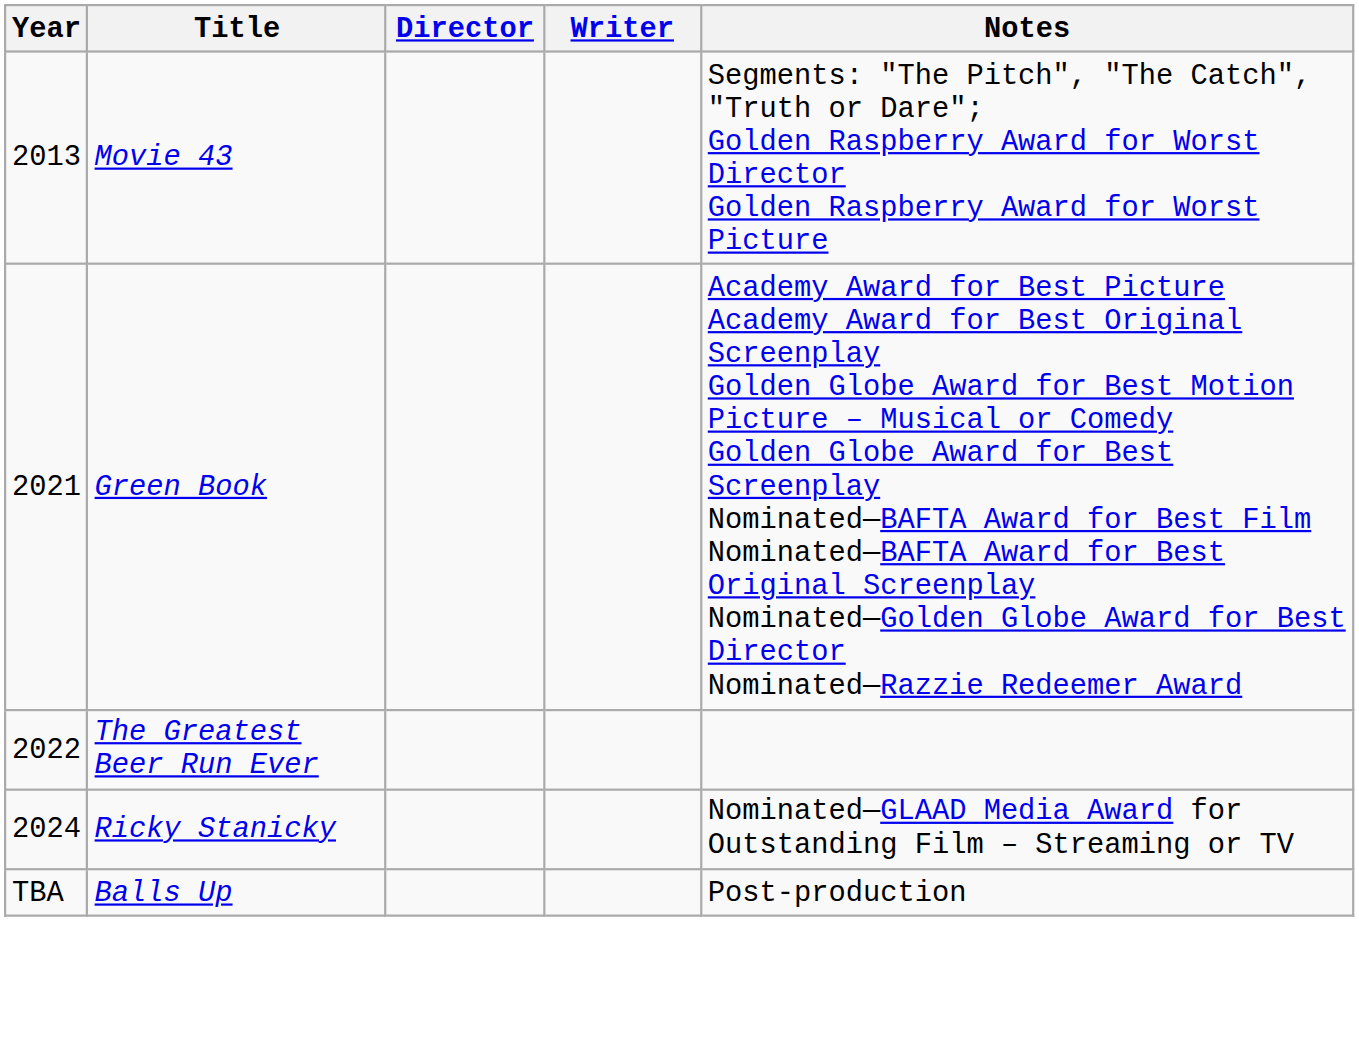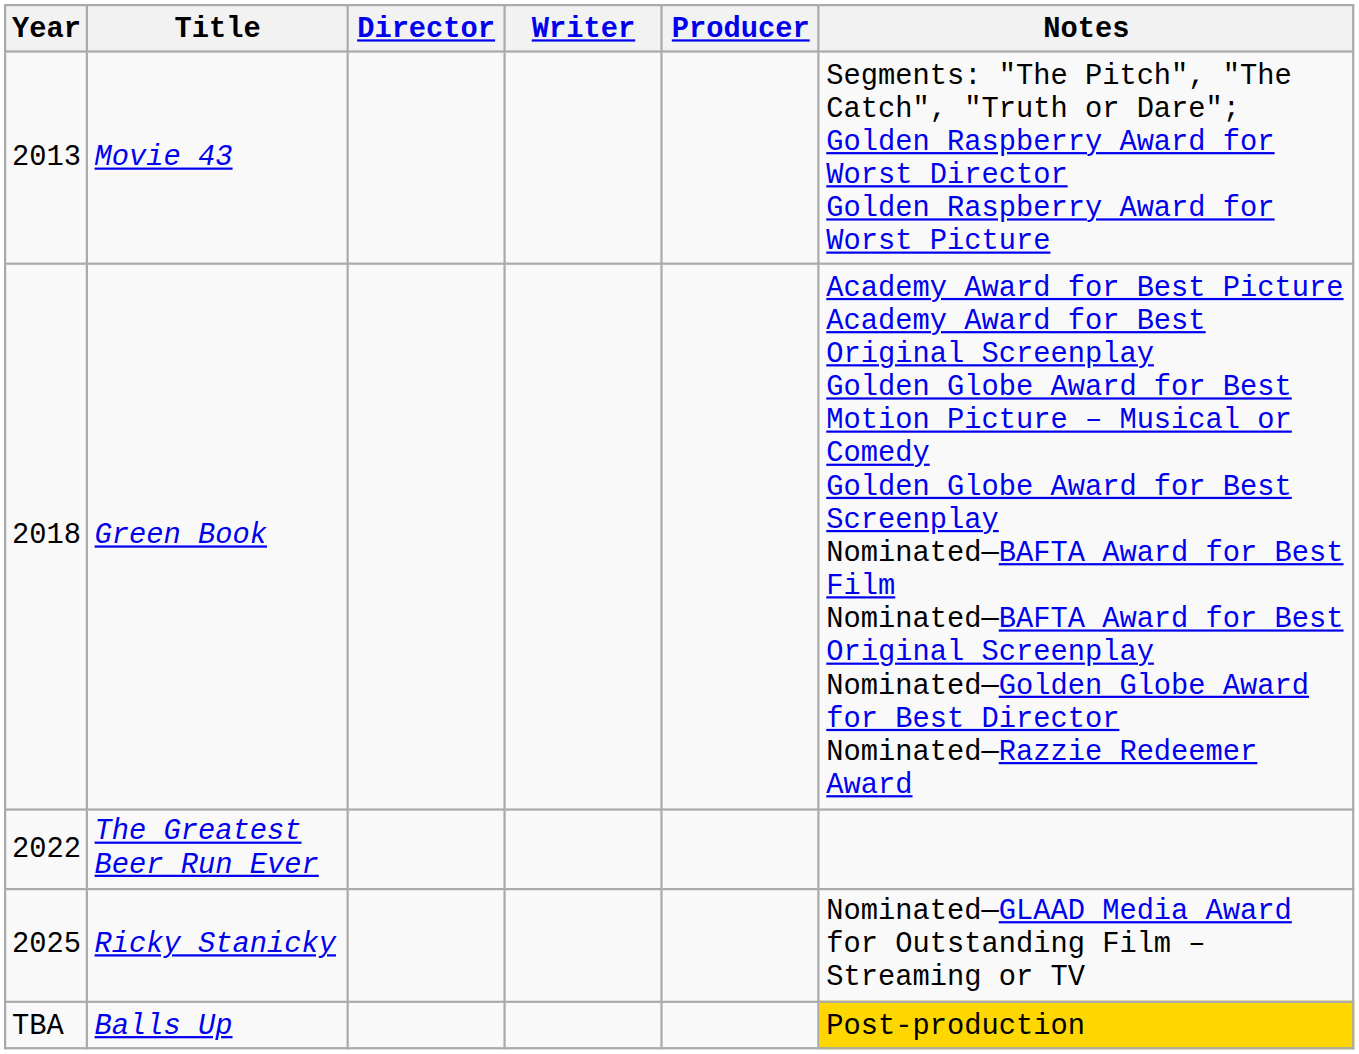+ column: Producer
Green Book | Year: 2021 -> 2018
Ricky Stanicky | Year: 2024 -> 2025
Balls Up | Notes: no background -> gold background
